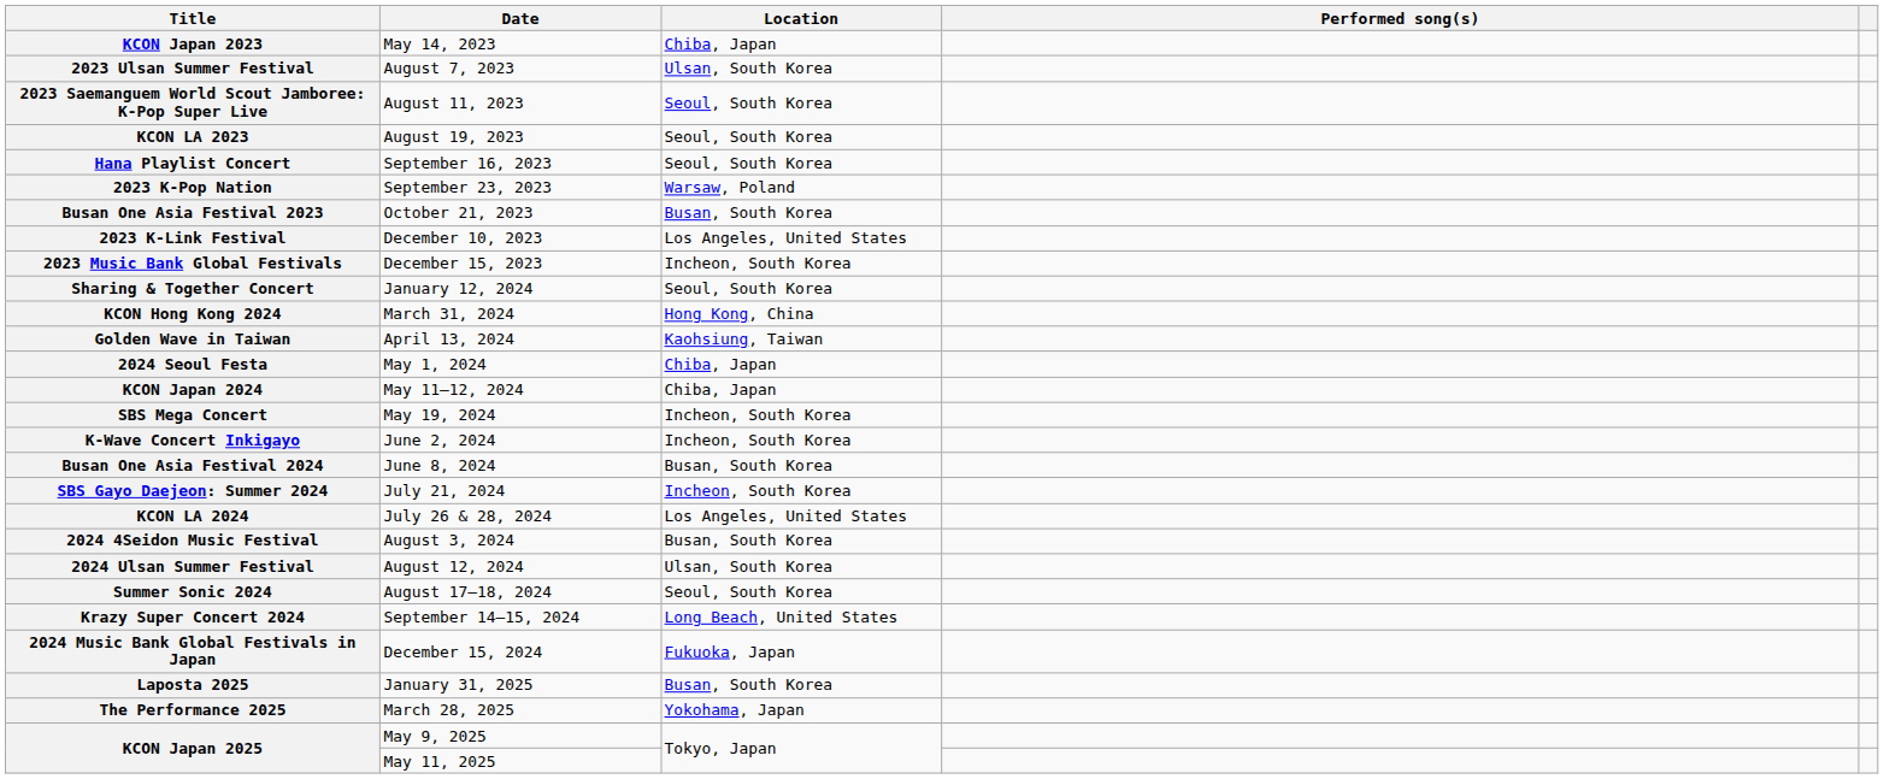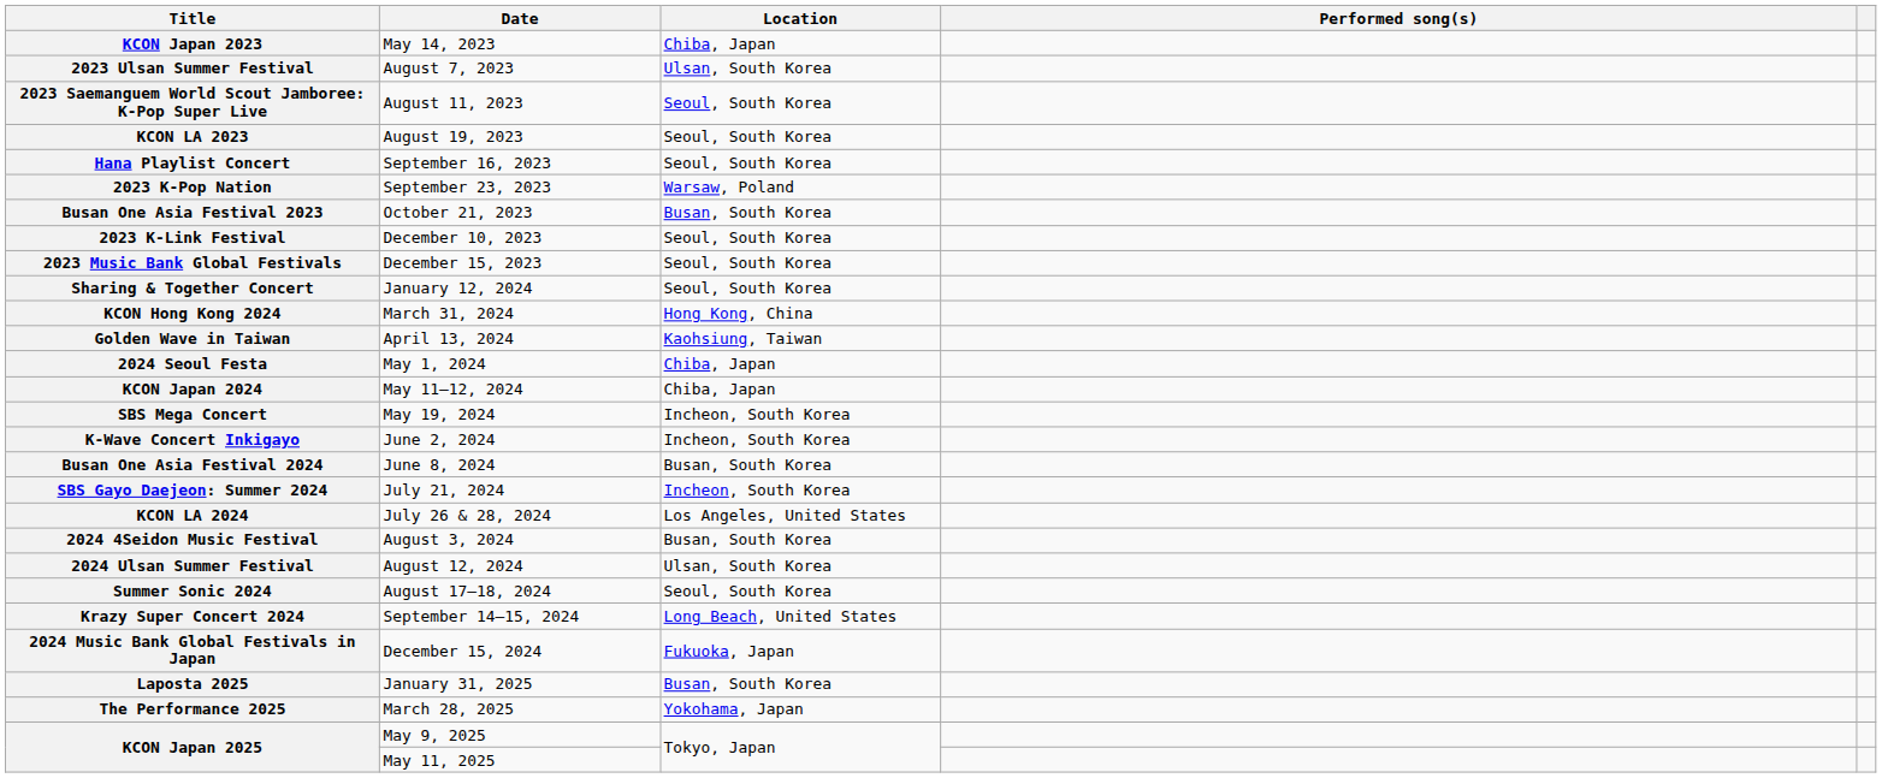2023 K-Link Festival | Location: Los Angeles, United States -> Seoul, South Korea
2023 Music Bank Global Festivals | Location: Incheon, South Korea -> Seoul, South Korea
